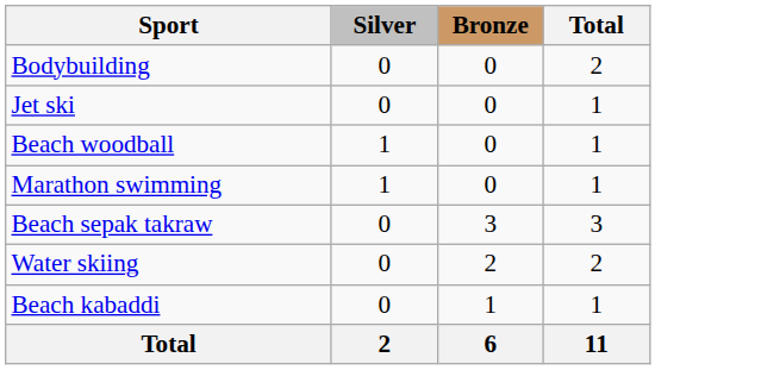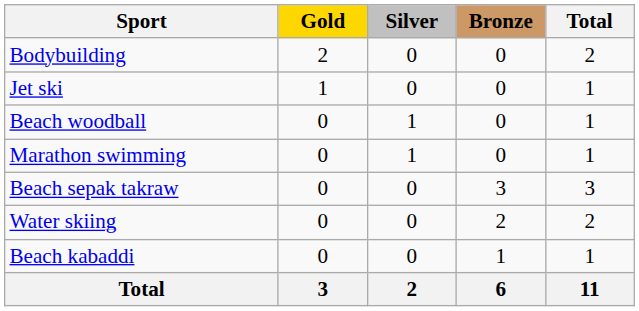+ column: Gold | 2 | 1 | 0 | 0 | 0 | 0 | 0 | 3
